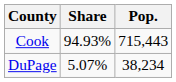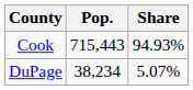columns swapped: Pop. <-> Share
